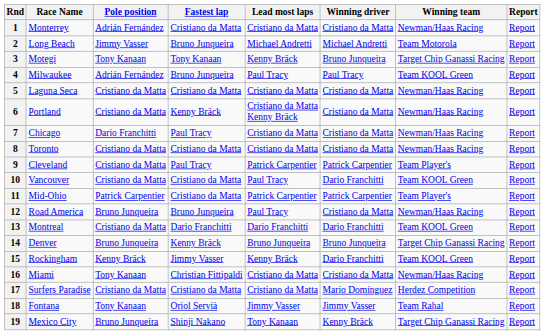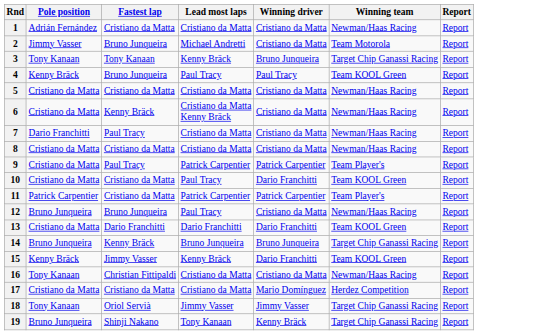- column: Race Name | Monterrey | Long Beach | Motegi | Milwaukee | Laguna Seca | Portland | Chicago | Toronto | Cleveland | Vancouver | Mid-Ohio | Road America | Montreal | Denver | Rockingham | Miami | Surfers Paradise | Fontana | Mexico City
2 | Winning driver: Michael Andretti -> Cristiano da Matta
4 | Pole position: Adrián Fernández -> Kenny Bräck
18 | Winning team: Team Rahal -> Target Chip Ganassi Racing
